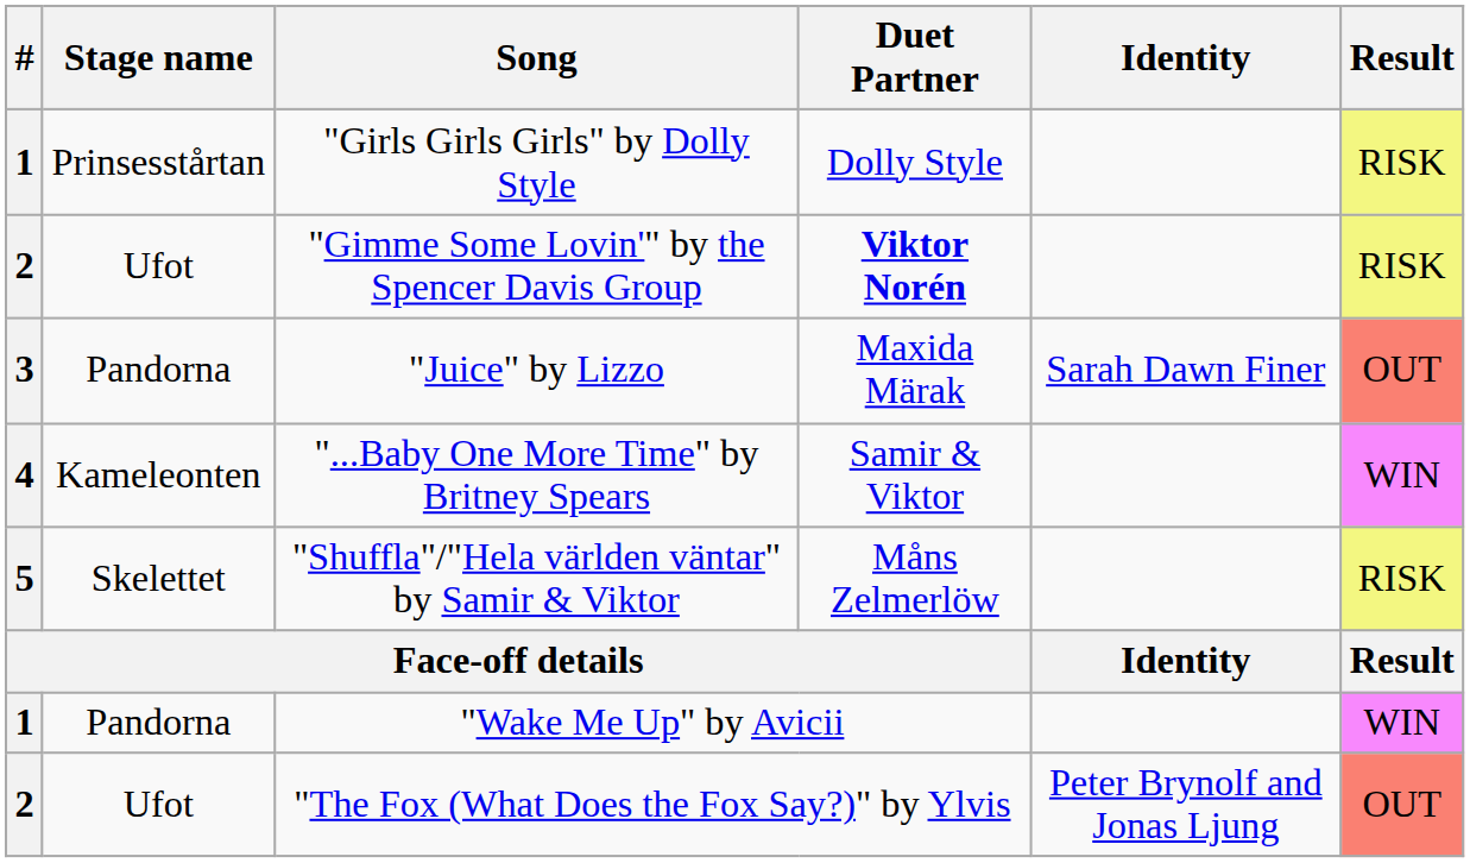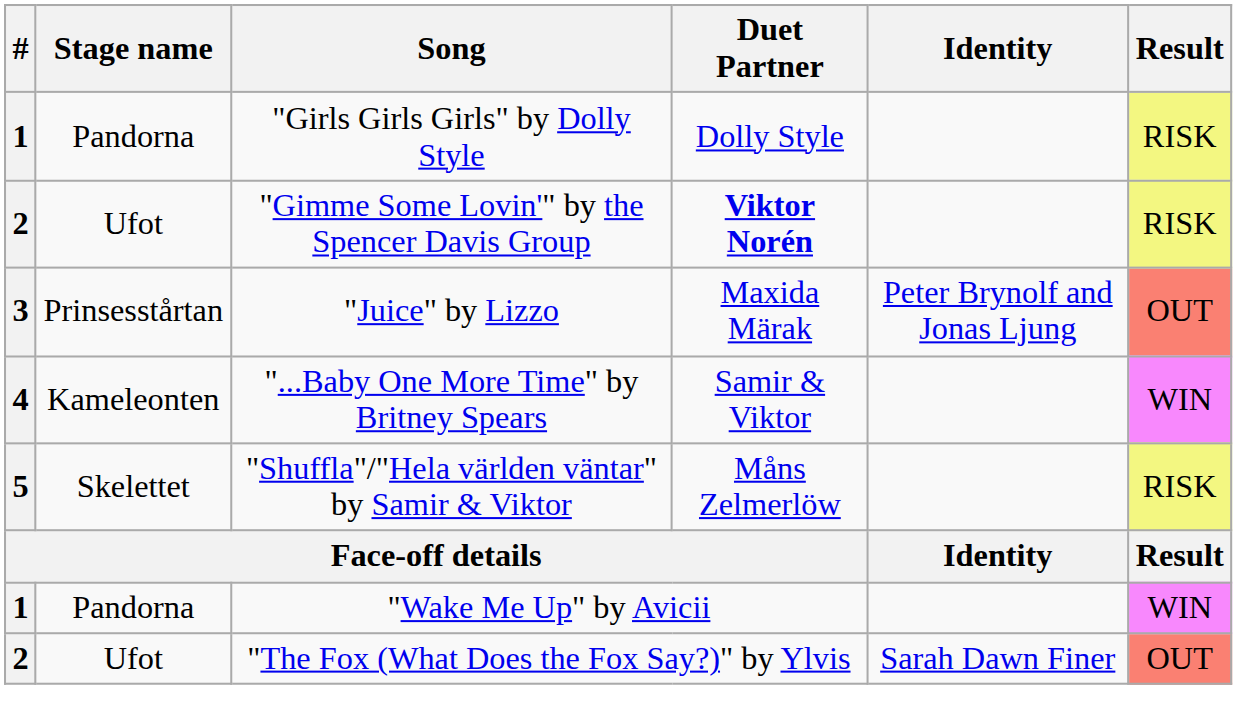"Girls Girls Girls" by Dolly Style | Stage name: Prinsesstårtan -> Pandorna
"Juice" by Lizzo | Stage name: Pandorna -> Prinsesstårtan
"Juice" by Lizzo | Identity: Sarah Dawn Finer -> Peter Brynolf and Jonas Ljung
"The Fox (What Does the Fox Say?)" by Ylvis | Identity: Peter Brynolf and Jonas Ljung -> Sarah Dawn Finer
